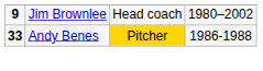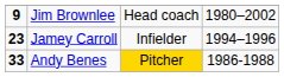+ row: 23 | Jamey Carroll | Infielder | 1994–1996
